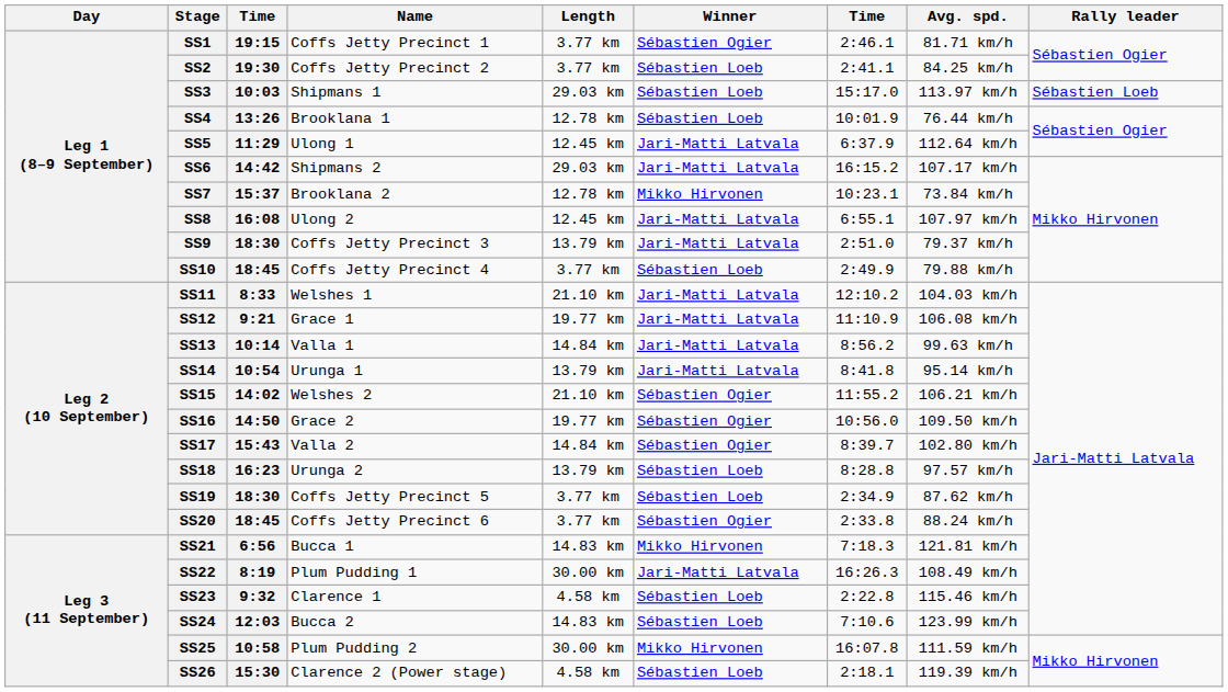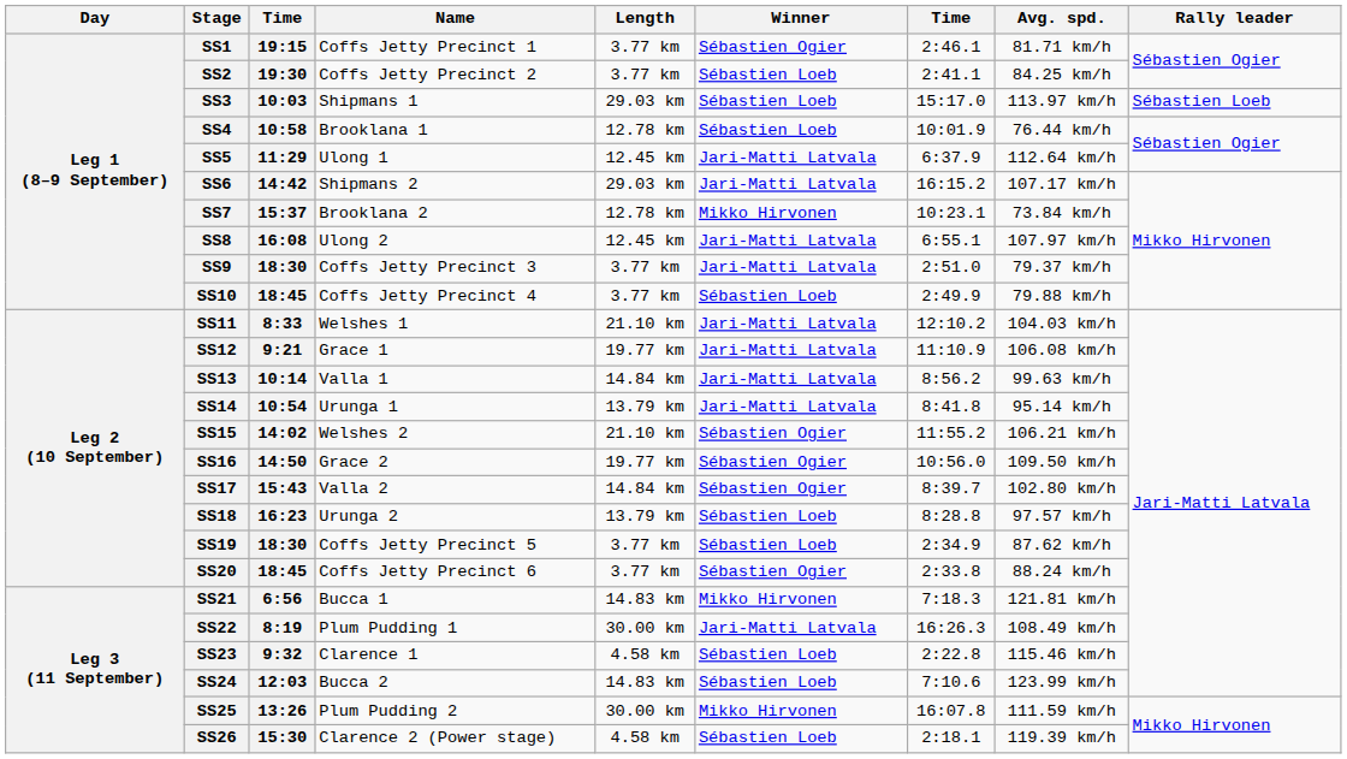SS4 | column 3: 13:26 -> 10:58
SS9 | Length: 13.79 km -> 3.77 km
SS25 | column 3: 10:58 -> 13:26
